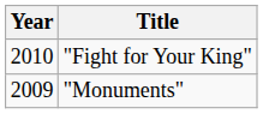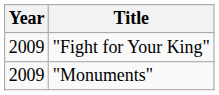"Fight for Your King" | Year: 2010 -> 2009
